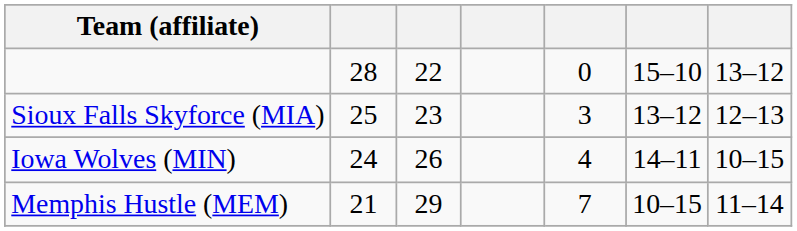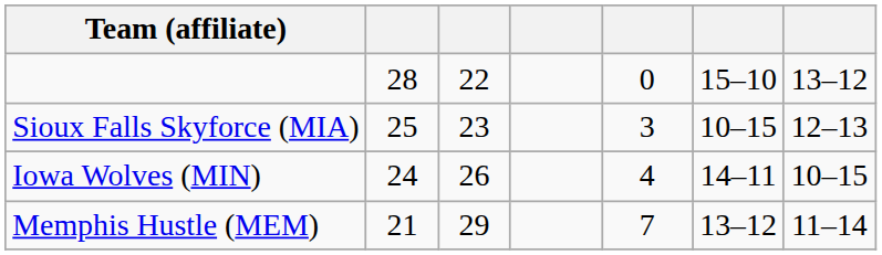Sioux Falls Skyforce (MIA) | column 6: 13–12 -> 10–15
Memphis Hustle (MEM) | column 6: 10–15 -> 13–12
